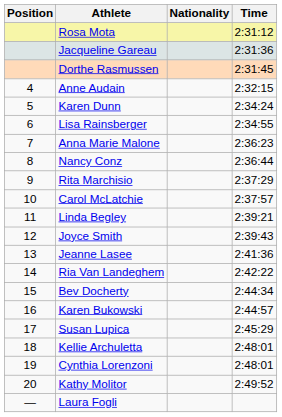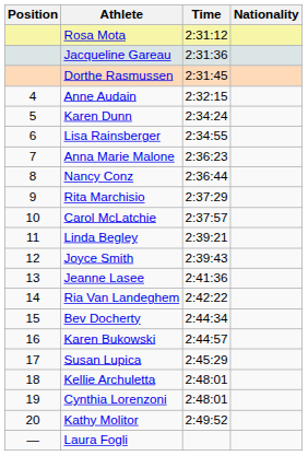columns swapped: Nationality <-> Time
